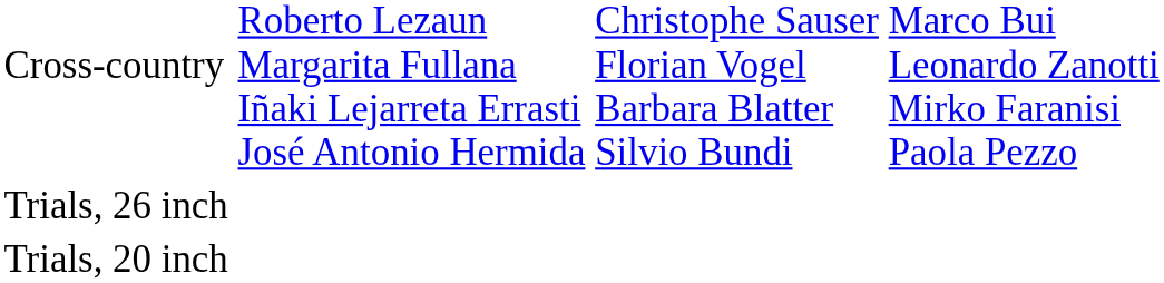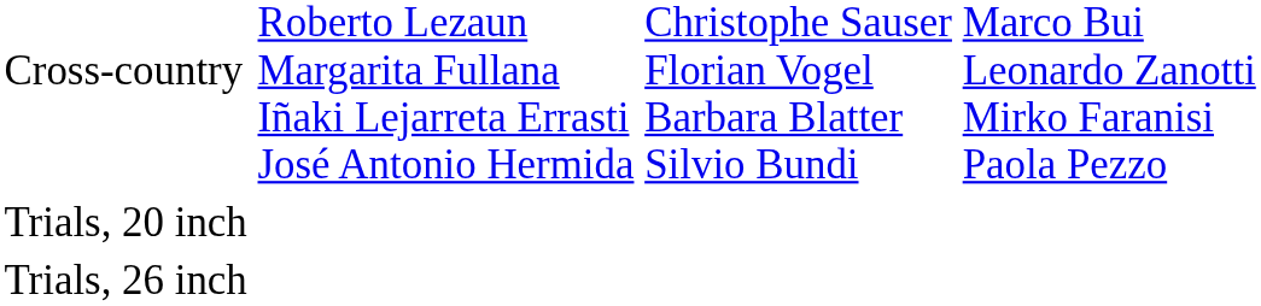rows swapped: Trials, 20 inch <-> Trials, 26 inch
